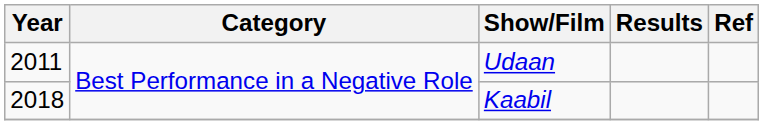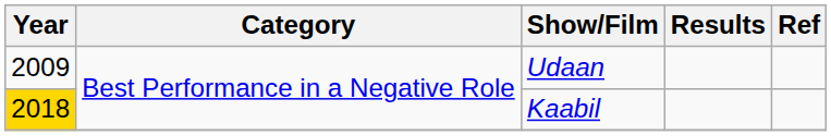Udaan | Year: 2011 -> 2009
Kaabil | Year: no background -> gold background
